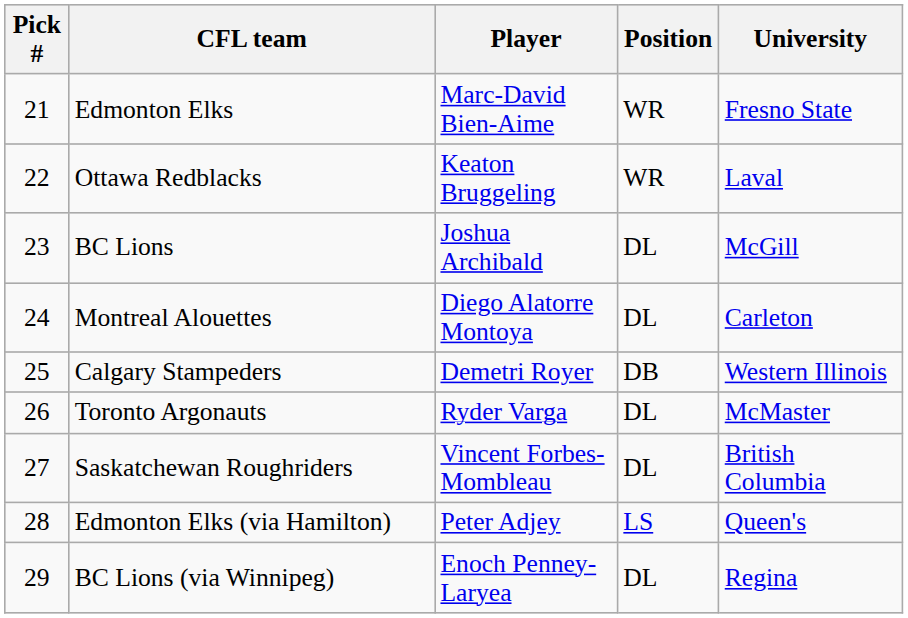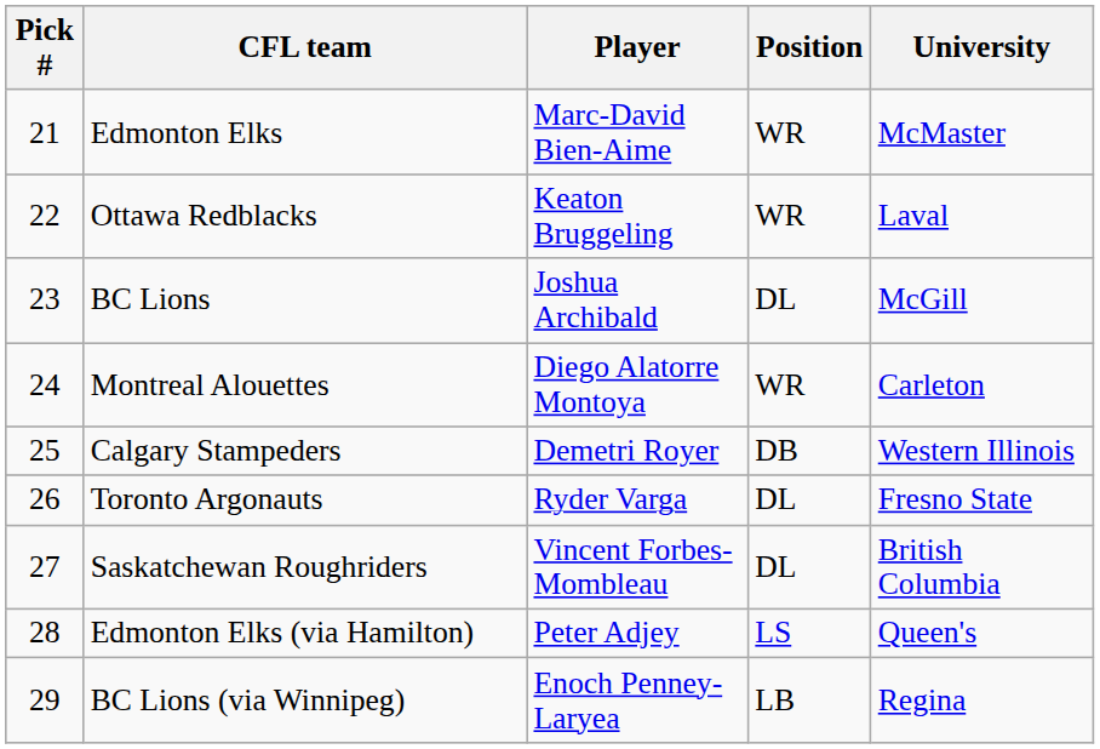Edmonton Elks | University: Fresno State -> McMaster
Montreal Alouettes | Position: DL -> WR
Toronto Argonauts | University: McMaster -> Fresno State
BC Lions (via Winnipeg) | Position: DL -> LB
